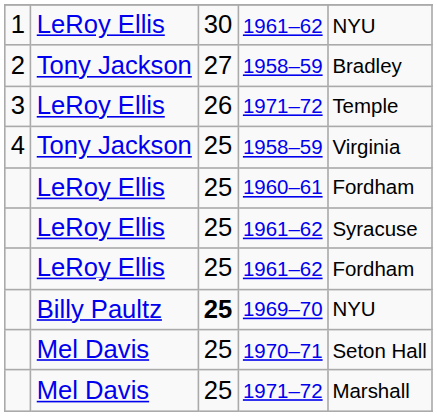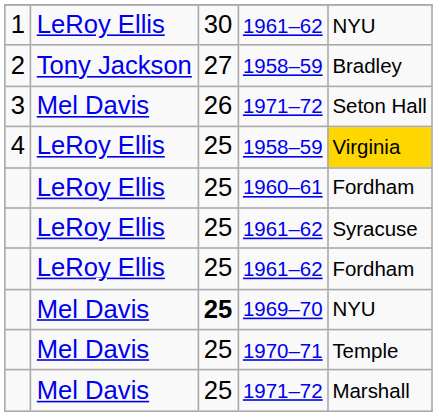3 / 1971–72 | column 2: LeRoy Ellis -> Mel Davis
3 / 1971–72 | column 5: Temple -> Seton Hall
4 / 1958–59 | column 2: Tony Jackson -> LeRoy Ellis
4 / 1958–59 | column 5: no background -> gold background
1969–70 | column 2: Billy Paultz -> Mel Davis
1970–71 | column 5: Seton Hall -> Temple
